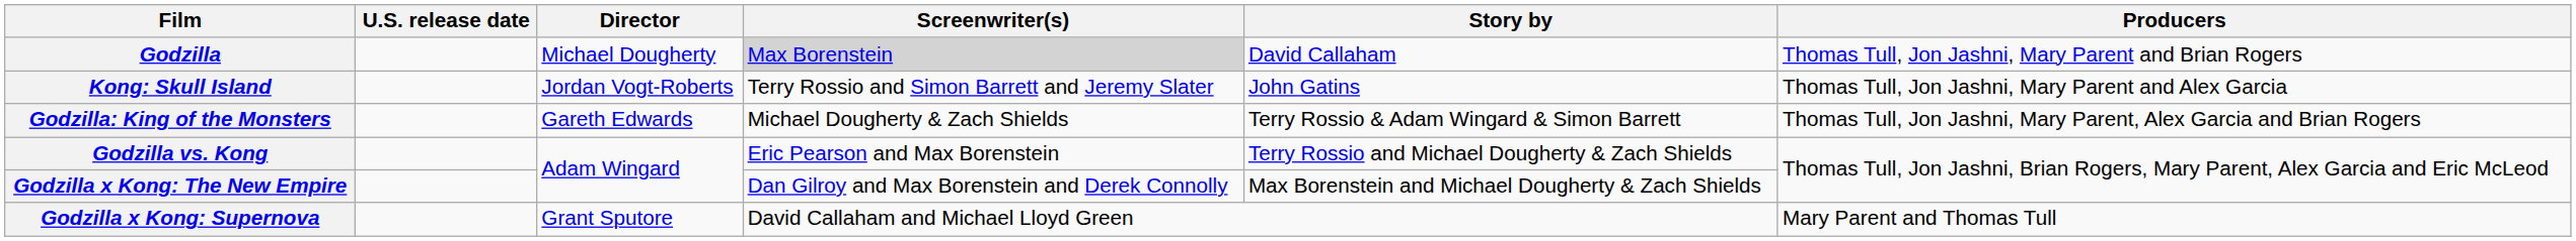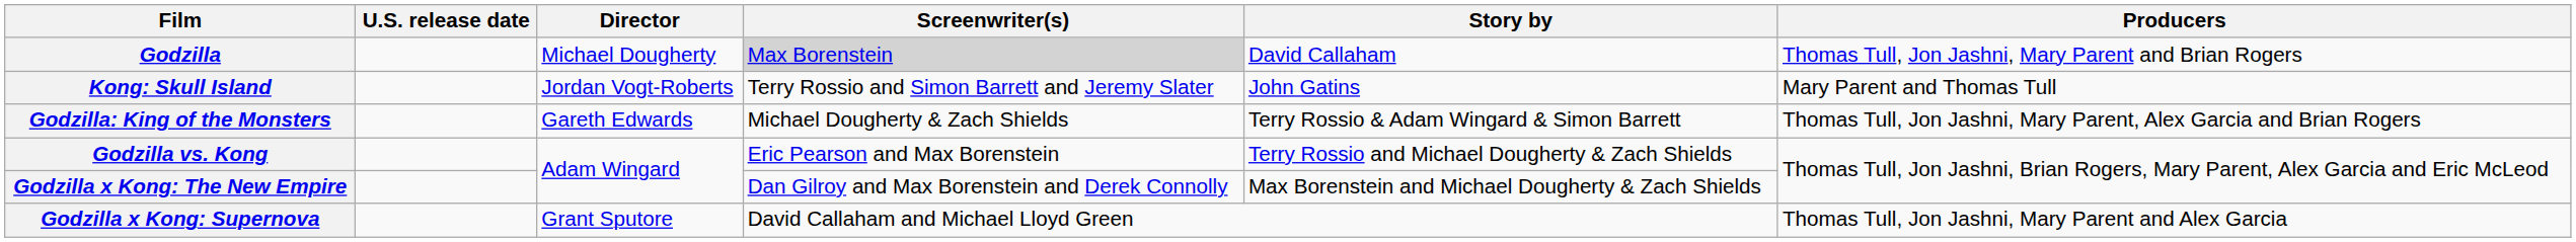Kong: Skull Island | Producers: Thomas Tull, Jon Jashni, Mary Parent and Alex Garcia -> Mary Parent and Thomas Tull
Godzilla x Kong: Supernova | Producers: Mary Parent and Thomas Tull -> Thomas Tull, Jon Jashni, Mary Parent and Alex Garcia
